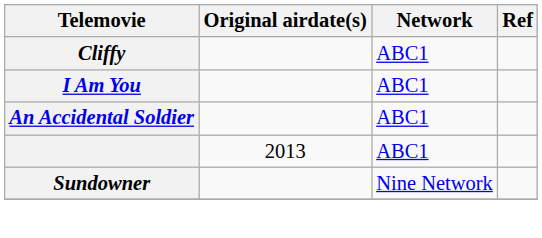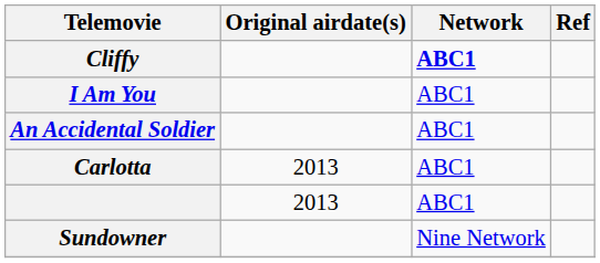Cliffy | Network: normal -> bold
+ row: Carlotta | 2013 | ABC1
